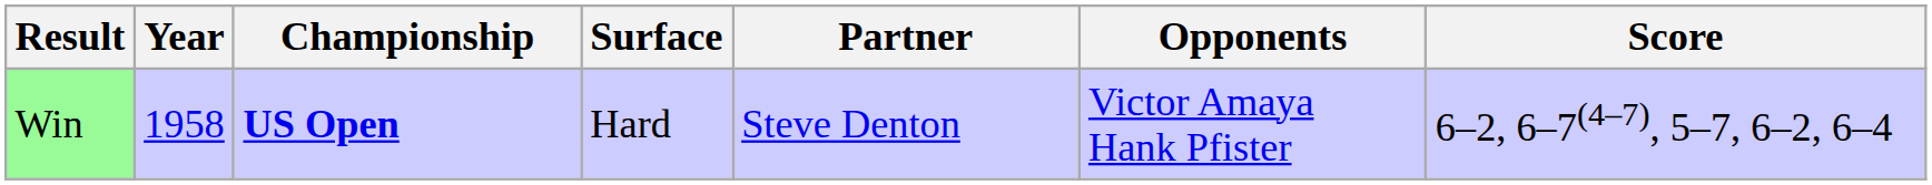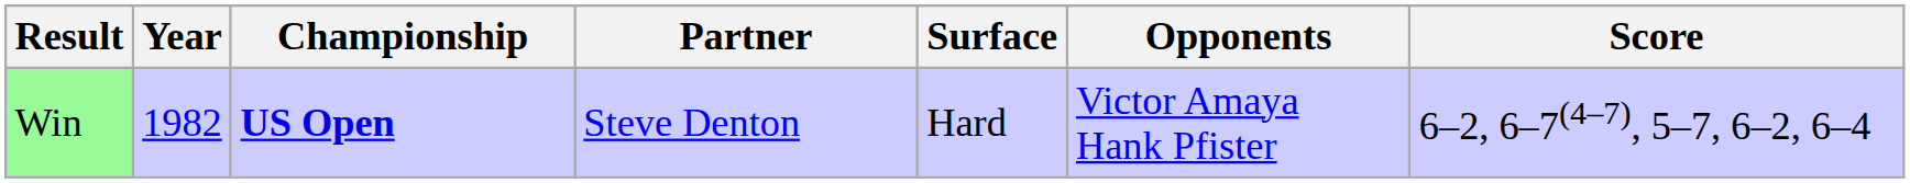columns swapped: Surface <-> Partner
Win | Year: 1958 -> 1982
